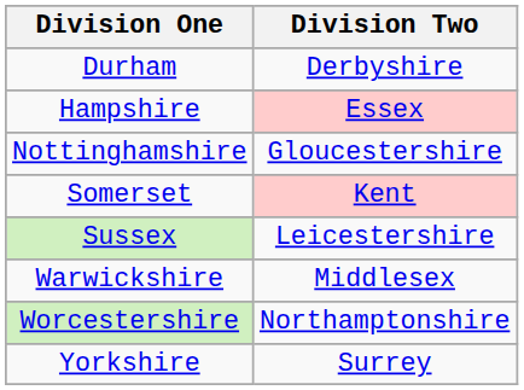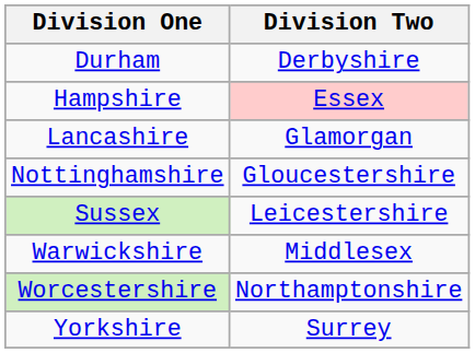+ row: Lancashire | Glamorgan
- row: Somerset | Kent
